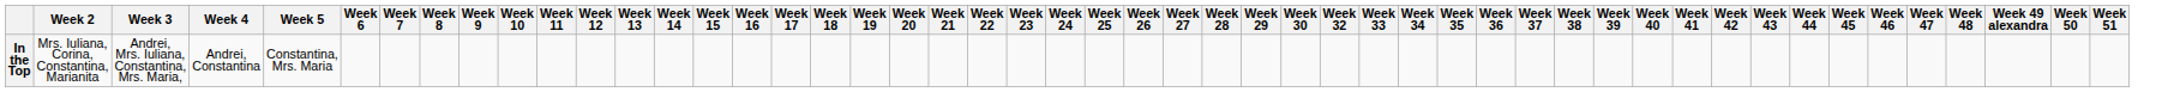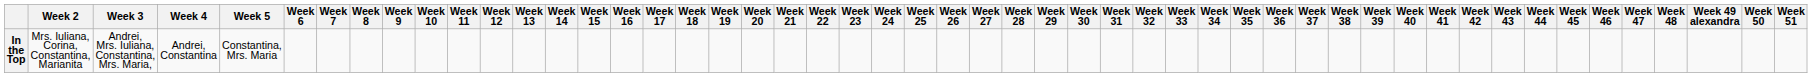+ column: Week 31
